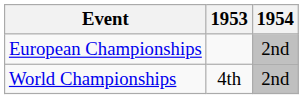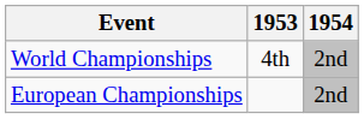rows swapped: World Championships <-> European Championships
